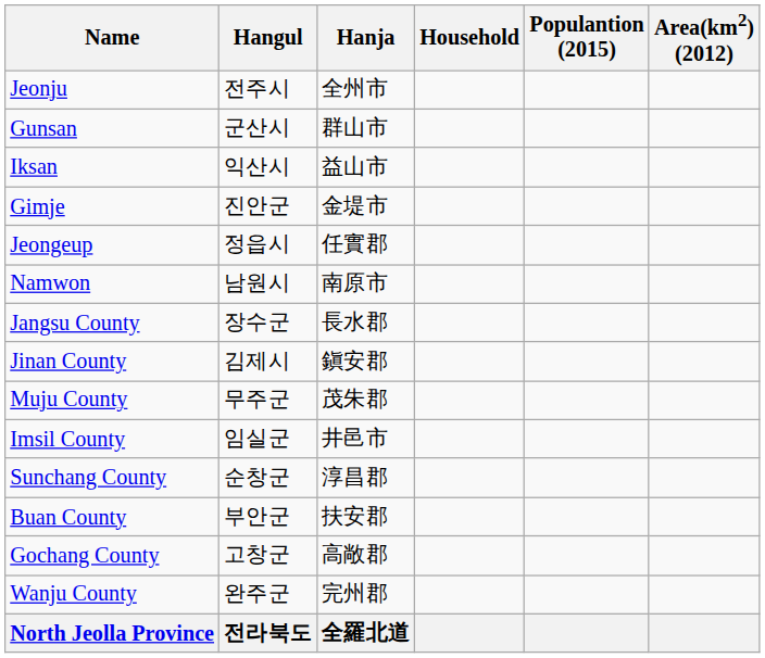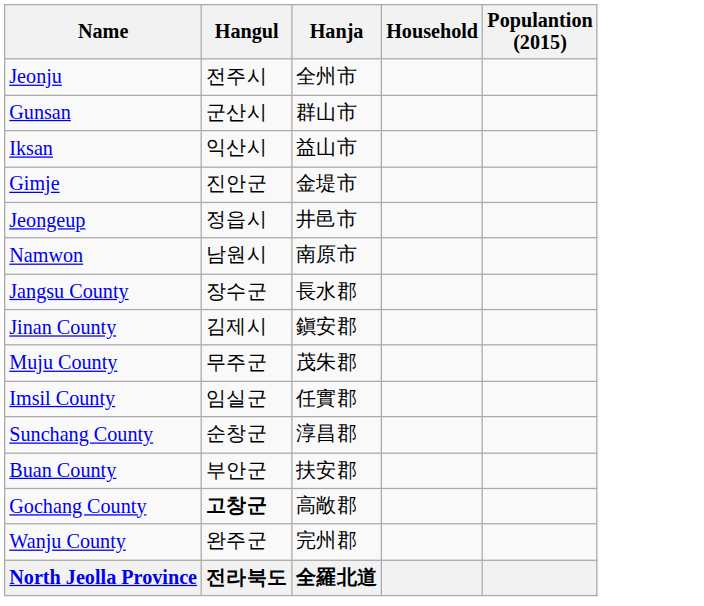- column: Area(km2) (2012)
Jeongeup | Hanja: 任實郡 -> 井邑市
Imsil County | Hanja: 井邑市 -> 任實郡
Gochang County | Hangul: normal -> bold
